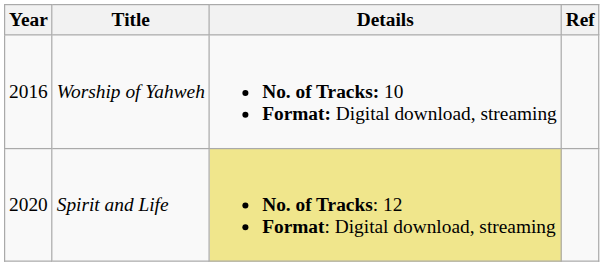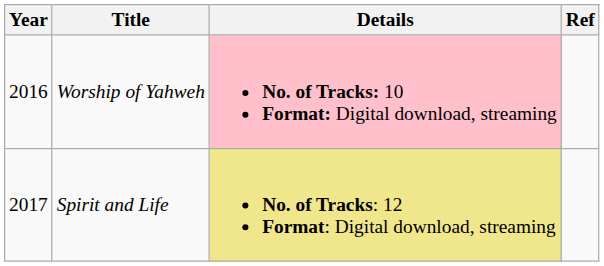Worship of Yahweh | Details: no background -> pink background
Spirit and Life | Year: 2020 -> 2017
